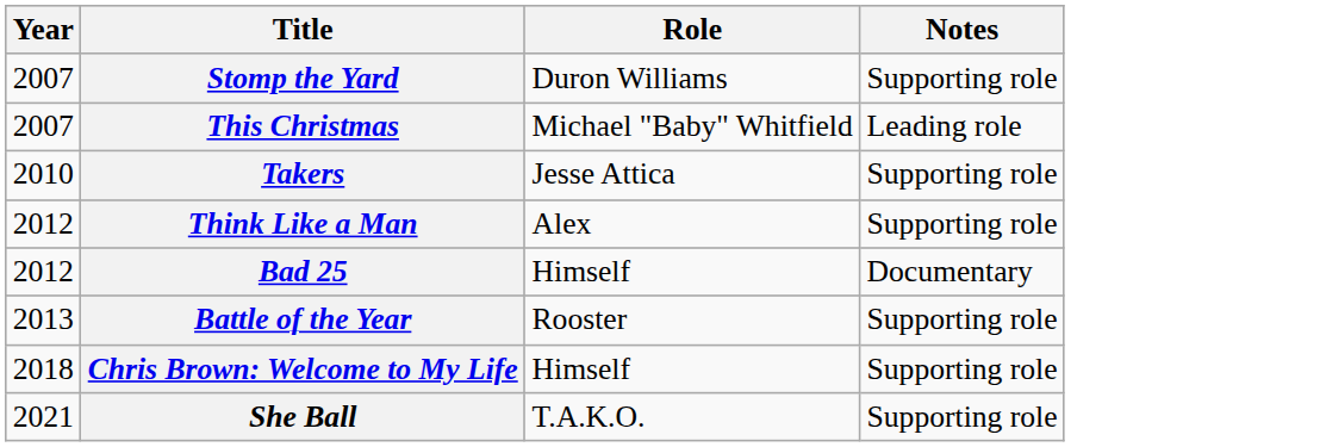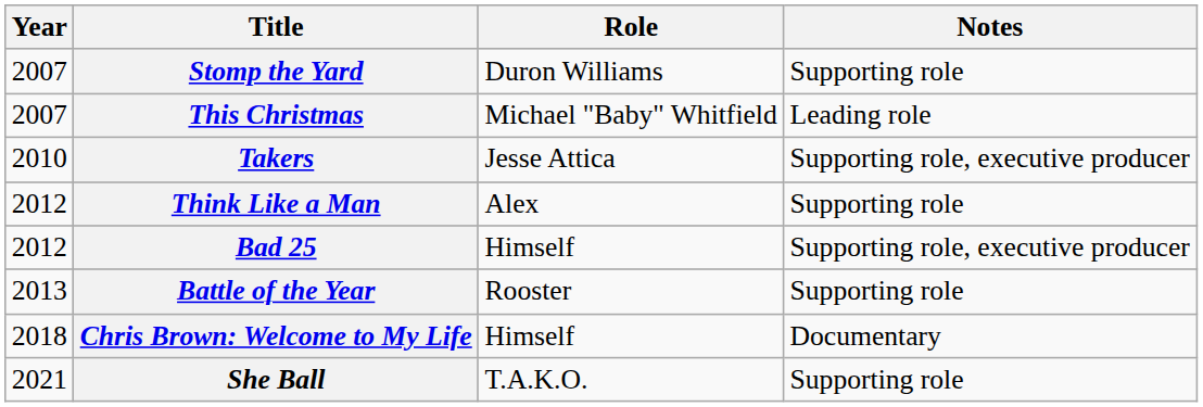Takers | Notes: Supporting role -> Supporting role, executive producer
Bad 25 | Notes: Documentary -> Supporting role, executive producer
Chris Brown: Welcome to My Life | Notes: Supporting role -> Documentary
